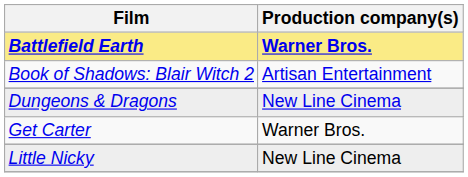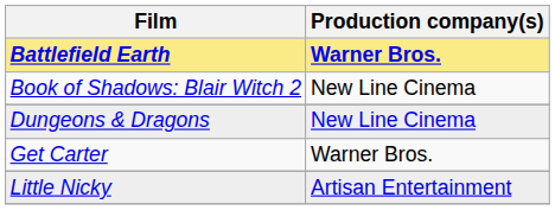Book of Shadows: Blair Witch 2 | Production company(s): Artisan Entertainment -> New Line Cinema
Little Nicky | Production company(s): New Line Cinema -> Artisan Entertainment
